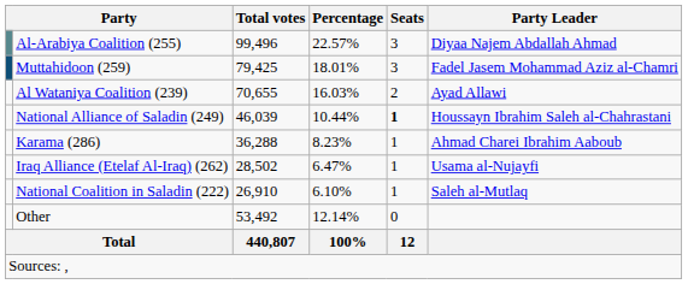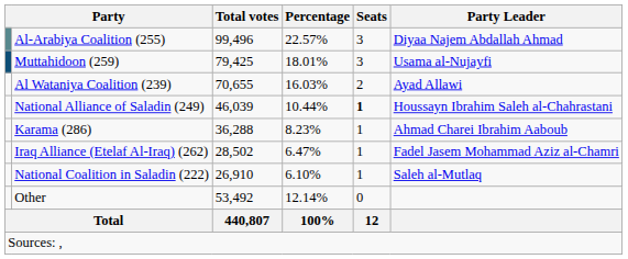Muttahidoon (259) | Party Leader: Fadel Jasem Mohammad Aziz al-Chamri -> Usama al-Nujayfi
Iraq Alliance (Etelaf Al-Iraq) (262) | Party Leader: Usama al-Nujayfi -> Fadel Jasem Mohammad Aziz al-Chamri
